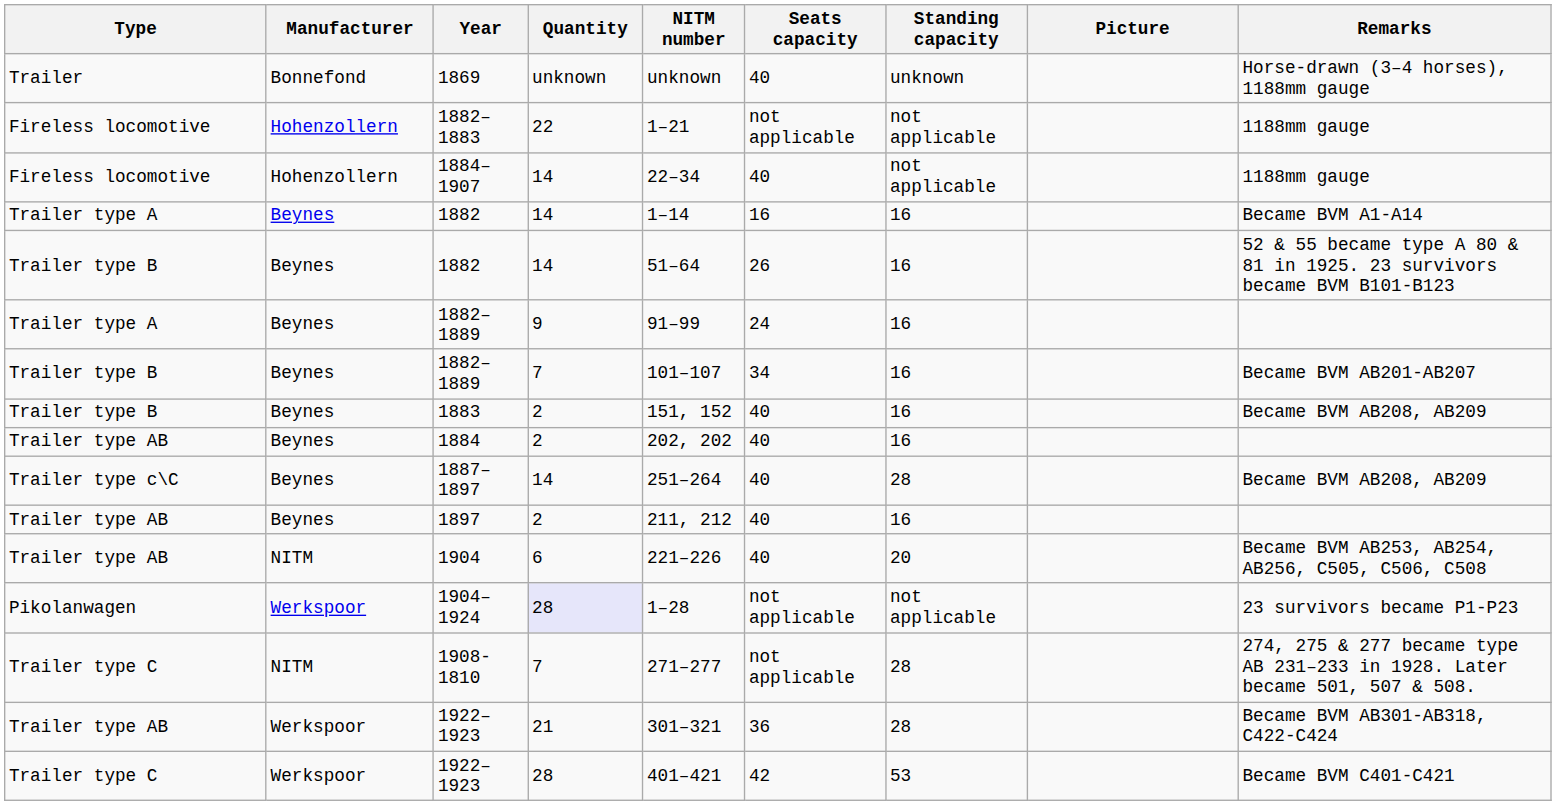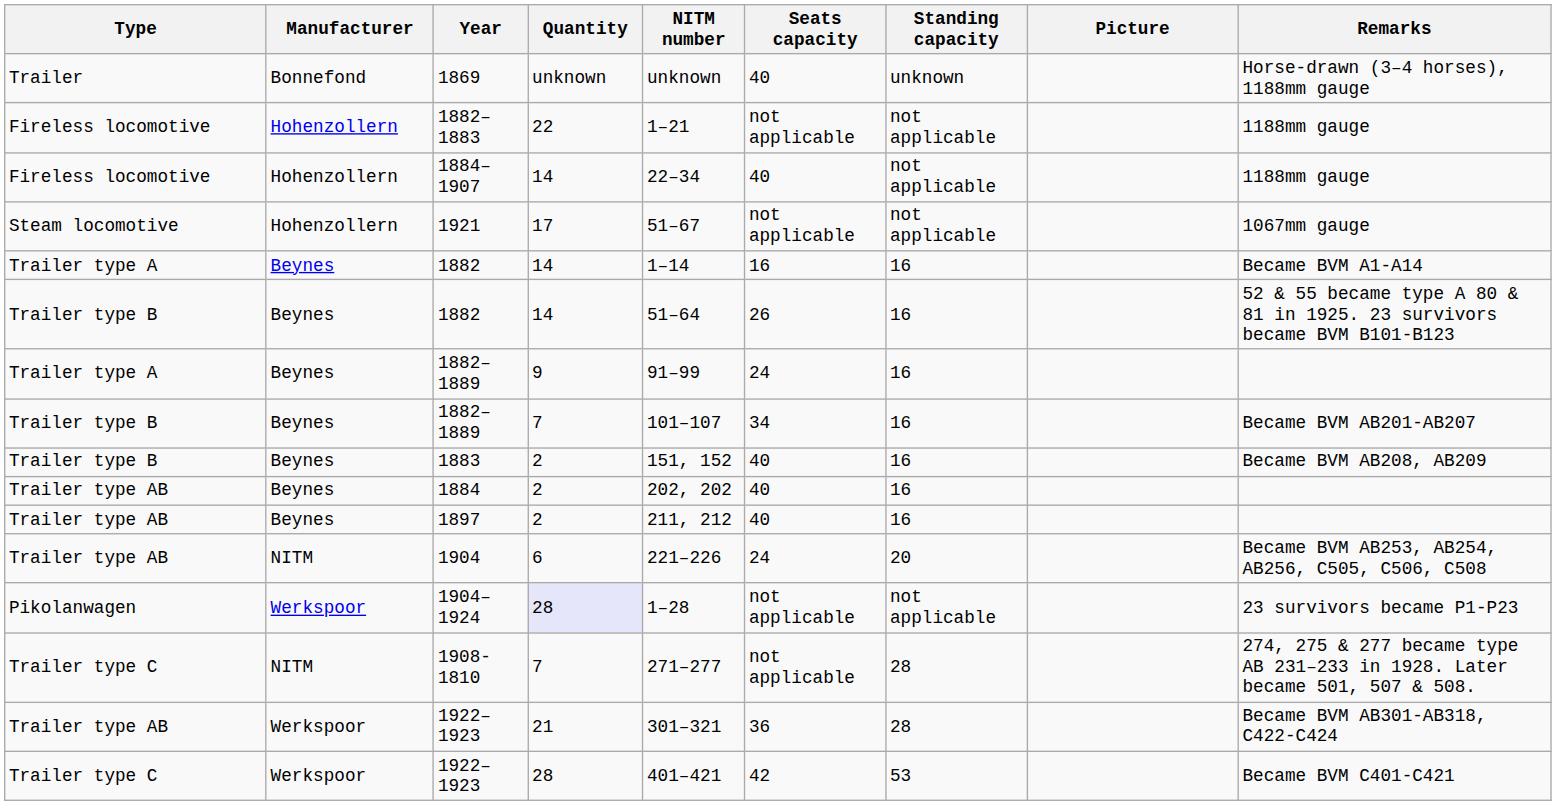+ row: Steam locomotive | Hohenzollern | 1921 | 17 | 51–67 | not applicable | not applicable | 1067mm gauge
- row: Trailer type c\C | Beynes | 1887–1897 | 14 | 251–264 | 40 | 28 | Became BVM AB208, AB209
1904 | Seats capacity: 40 -> 24
